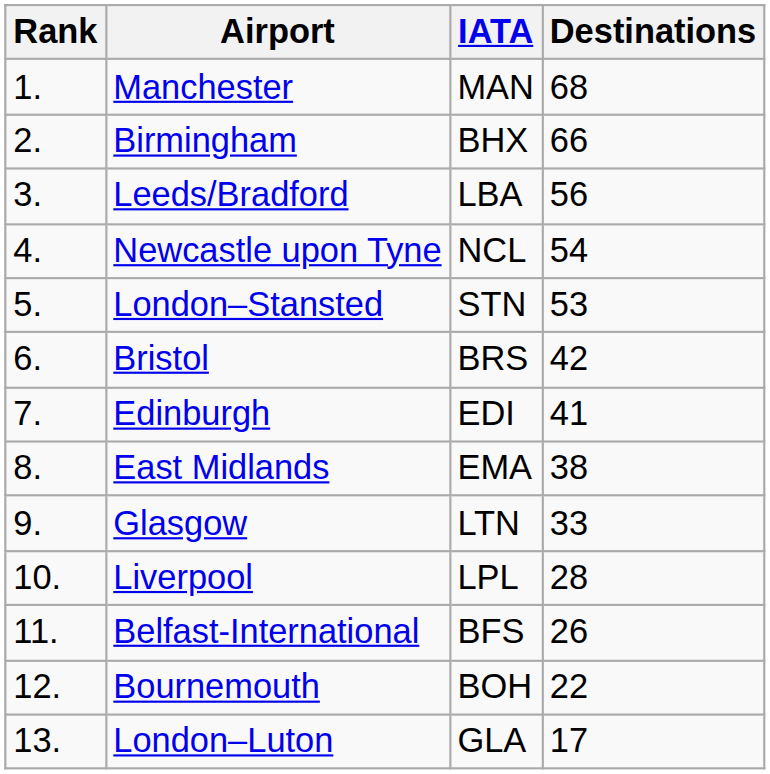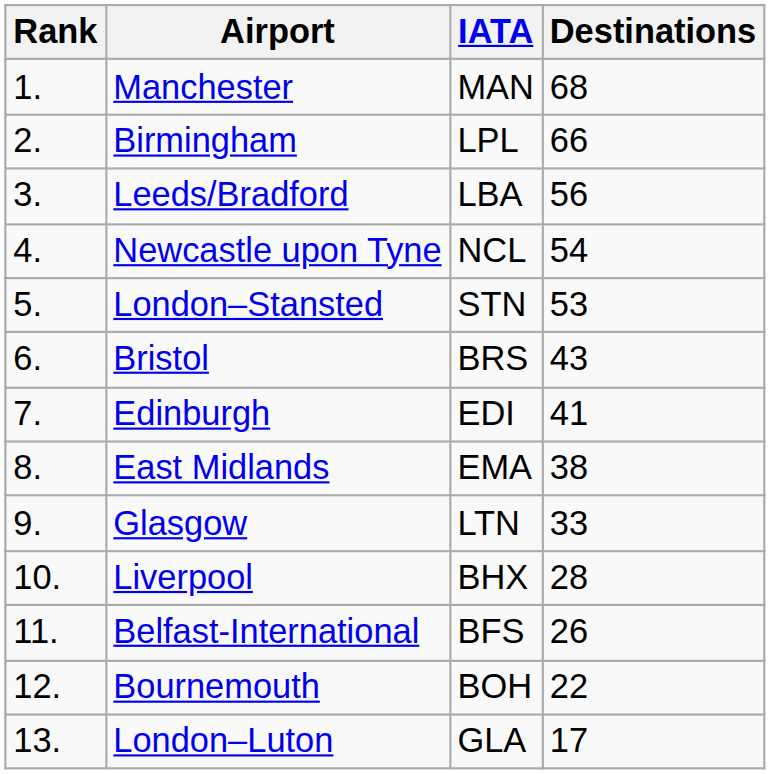Birmingham | IATA: BHX -> LPL
Bristol | Destinations: 42 -> 43
Liverpool | IATA: LPL -> BHX
